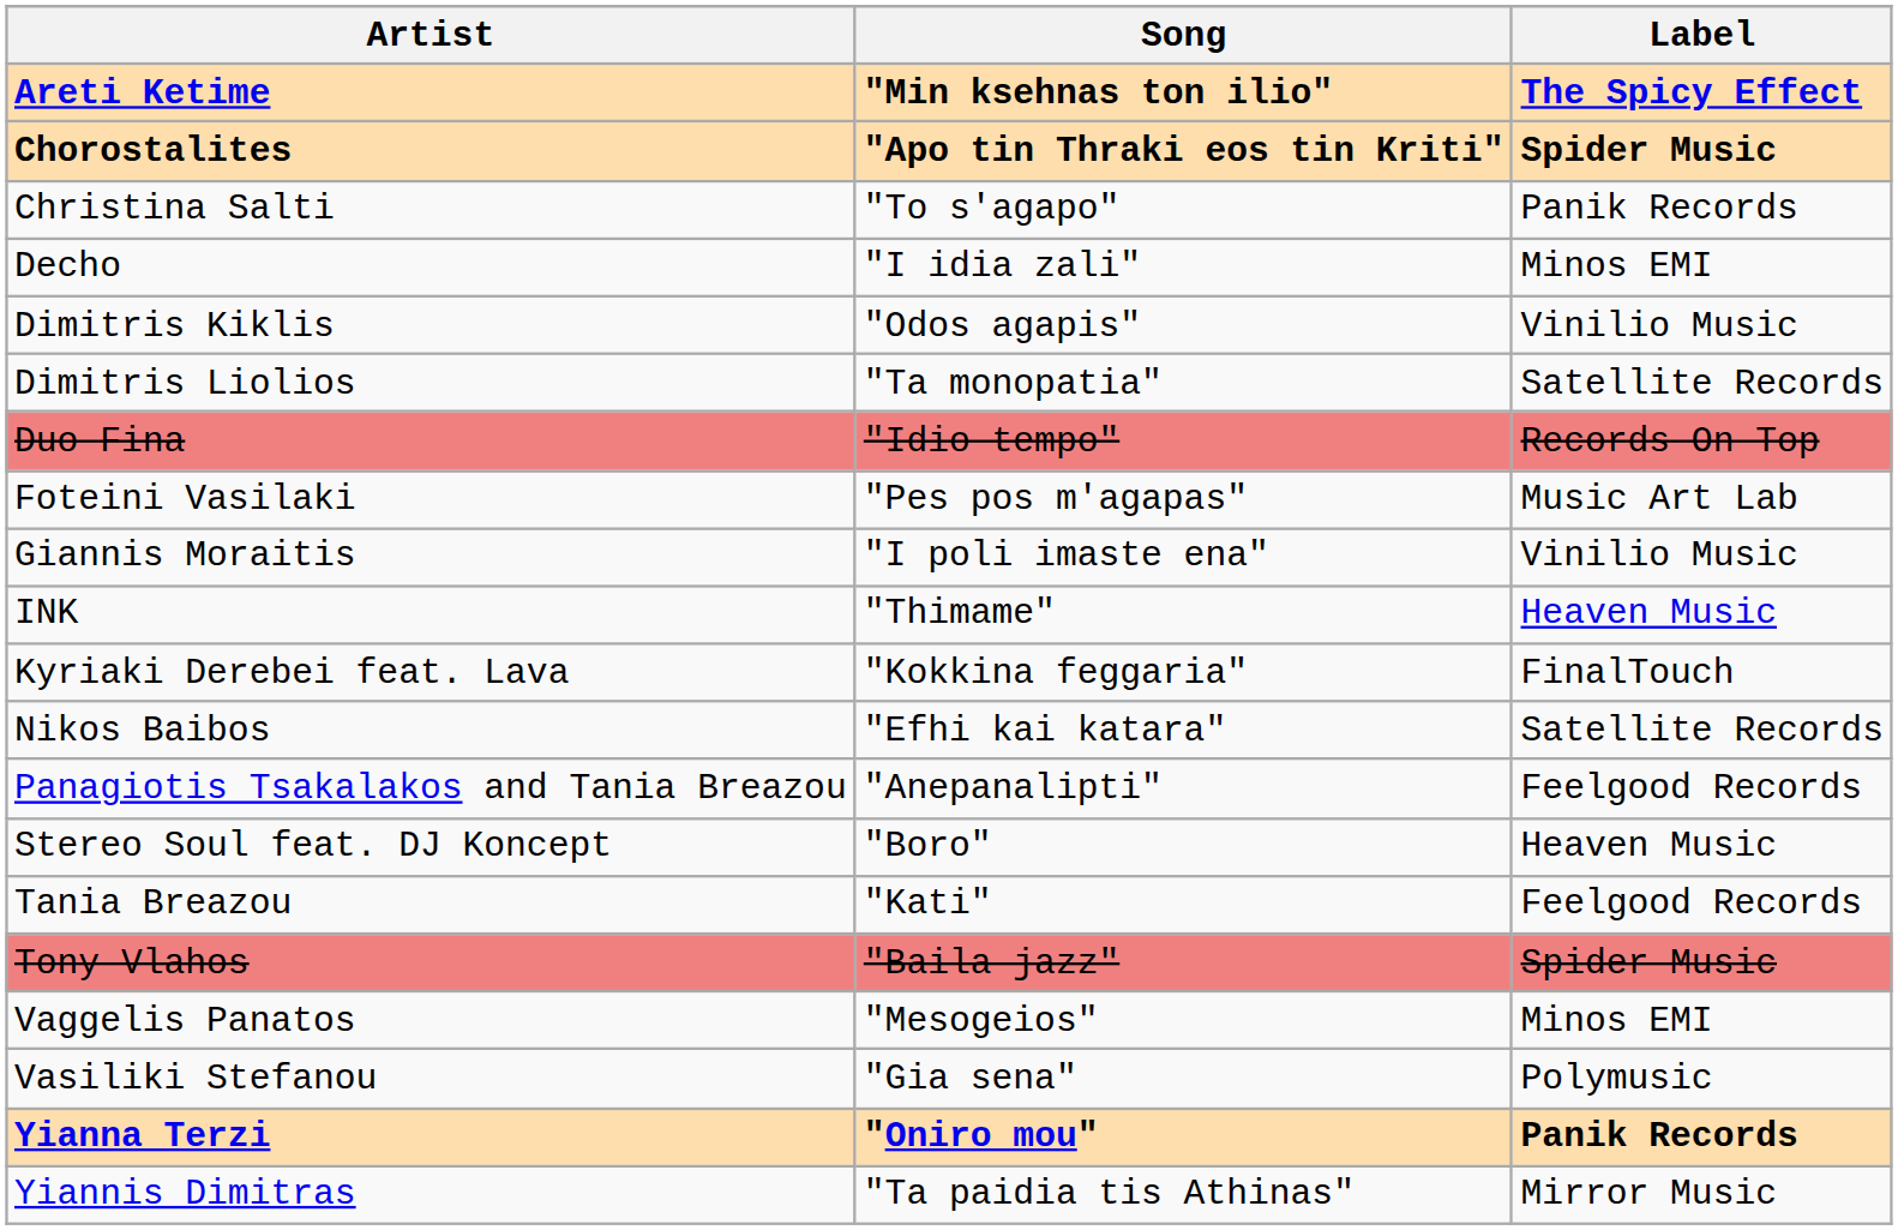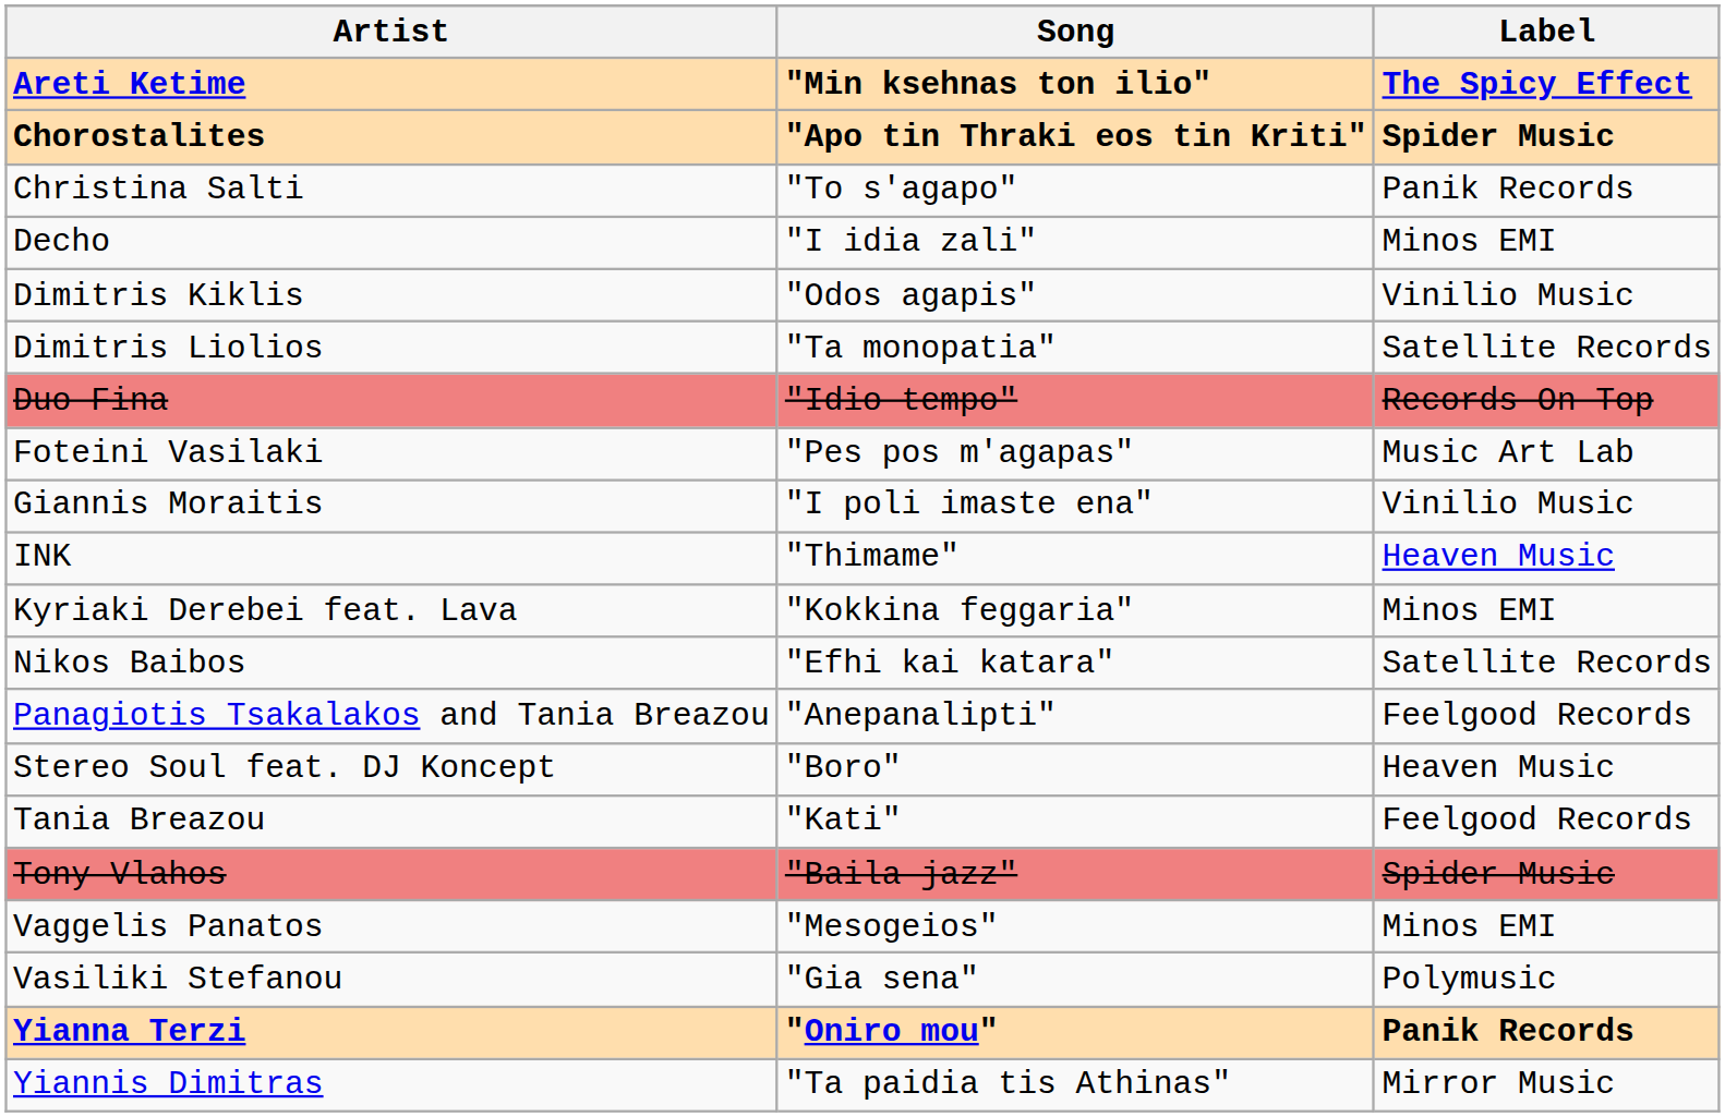Kyriaki Derebei feat. Lava | Label: FinalTouch -> Minos EMI
